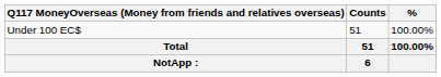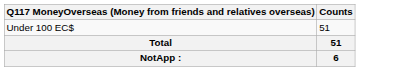- column: % | 100.00% | 100.00%
